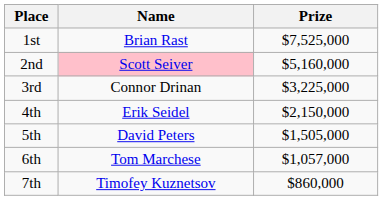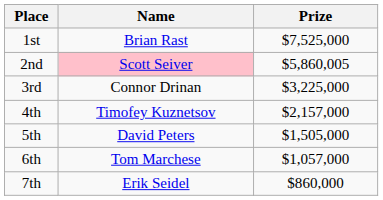2nd | Prize: $5,160,000 -> $5,860,005
4th | Name: Erik Seidel -> Timofey Kuznetsov
4th | Prize: $2,150,000 -> $2,157,000
7th | Name: Timofey Kuznetsov -> Erik Seidel
